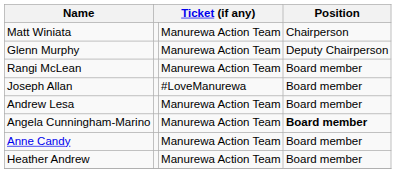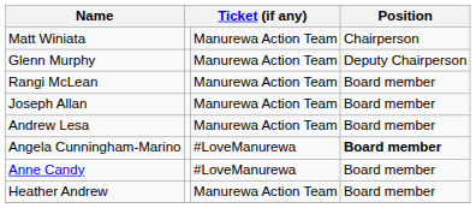Joseph Allan | column 3: #LoveManurewa -> Manurewa Action Team
Angela Cunningham-Marino | column 3: Manurewa Action Team -> #LoveManurewa
Anne Candy | column 3: Manurewa Action Team -> #LoveManurewa
